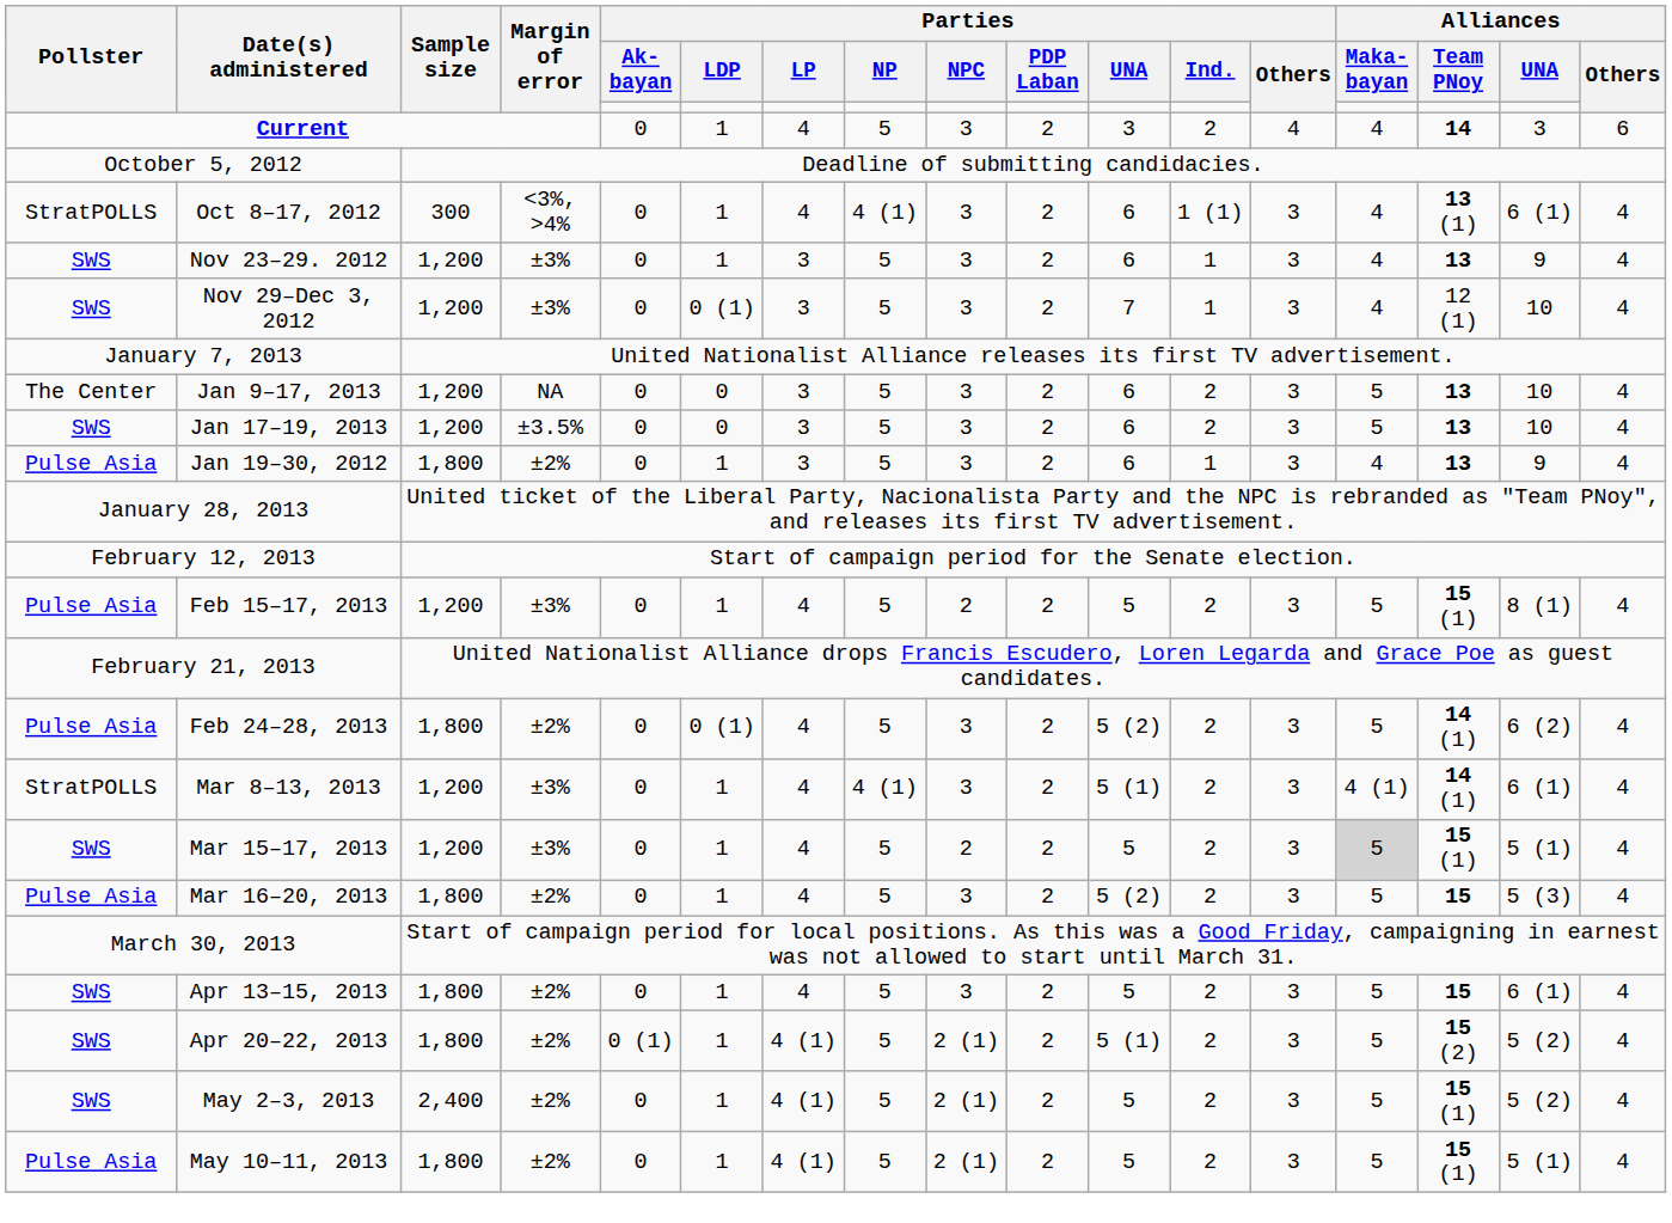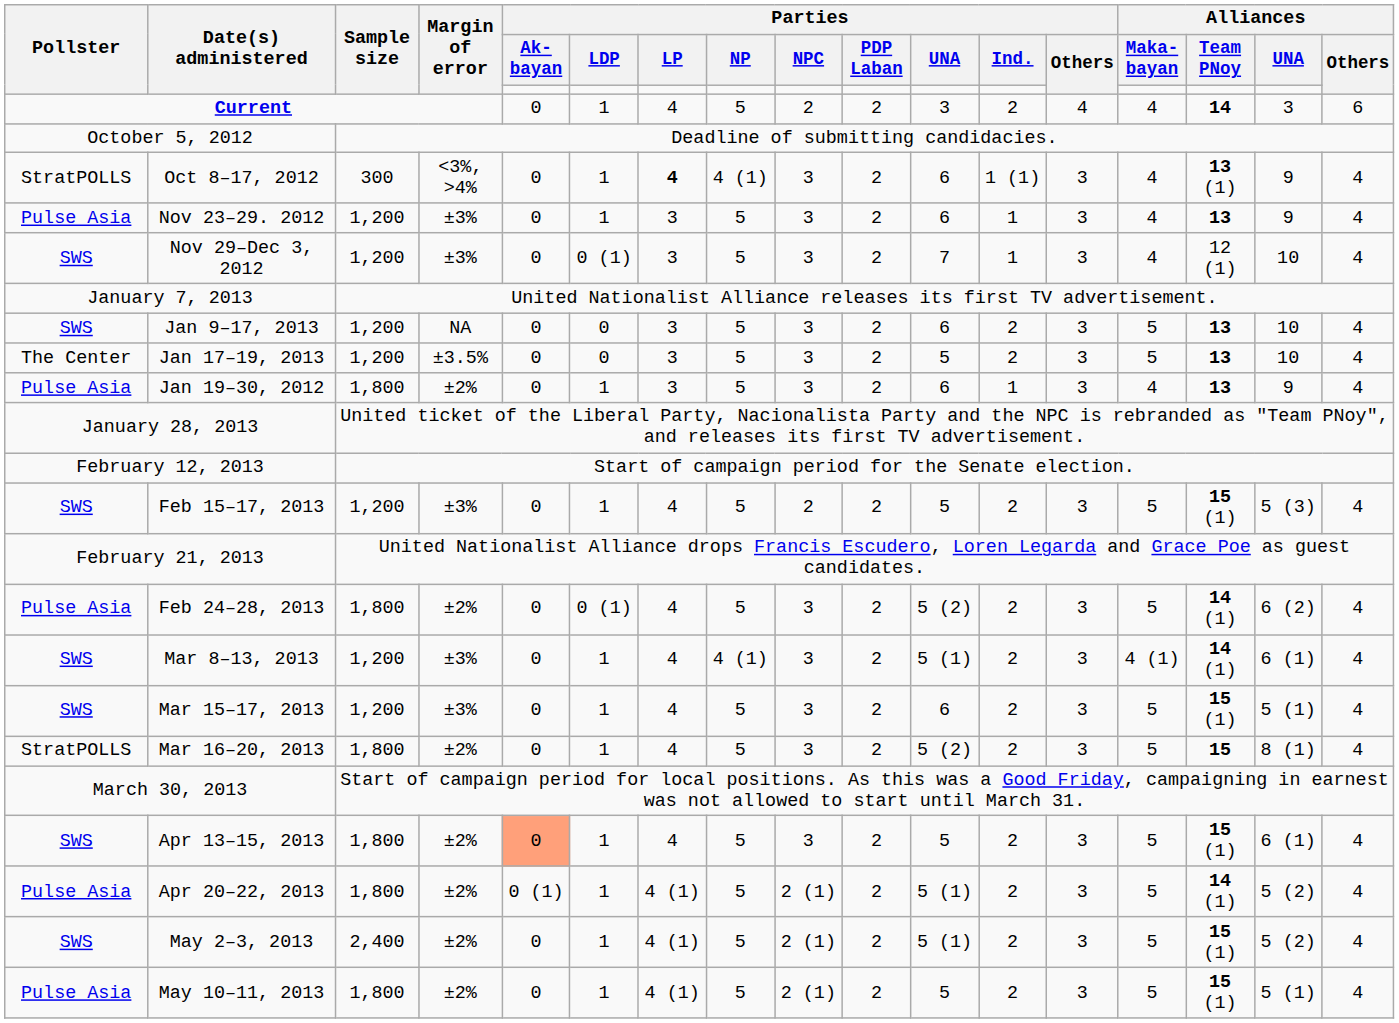Current | Parties / NPC: 3 -> 2
Oct 8–17, 2012 | Parties / LP: normal -> bold
Oct 8–17, 2012 | Alliances / UNA: 6 (1) -> 9
Nov 23–29. 2012 | Pollster: SWS -> Pulse Asia
Jan 9–17, 2013 | Pollster: The Center -> SWS
Jan 17–19, 2013 | Pollster: SWS -> The Center
Jan 17–19, 2013 | Parties / UNA: 6 -> 5
Feb 15–17, 2013 | Pollster: Pulse Asia -> SWS
Feb 15–17, 2013 | Alliances / UNA: 8 (1) -> 5 (3)
Mar 8–13, 2013 | Pollster: StratPOLLS -> SWS
Mar 15–17, 2013 | Parties / NPC: 2 -> 3
Mar 15–17, 2013 | Parties / UNA: 5 -> 6
Mar 15–17, 2013 | Alliances / Maka- bayan: lightgrey background -> no background
Mar 16–20, 2013 | Pollster: Pulse Asia -> StratPOLLS
Mar 16–20, 2013 | Alliances / UNA: 5 (3) -> 8 (1)
Apr 13–15, 2013 | Parties / Ak- bayan: no background -> lightsalmon background
Apr 13–15, 2013 | Alliances / Team PNoy: 15 -> 15 (1)
Apr 20–22, 2013 | Pollster: SWS -> Pulse Asia
Apr 20–22, 2013 | Alliances / Team PNoy: 15 (2) -> 14 (1)
May 2–3, 2013 | Parties / UNA: 5 -> 5 (1)
